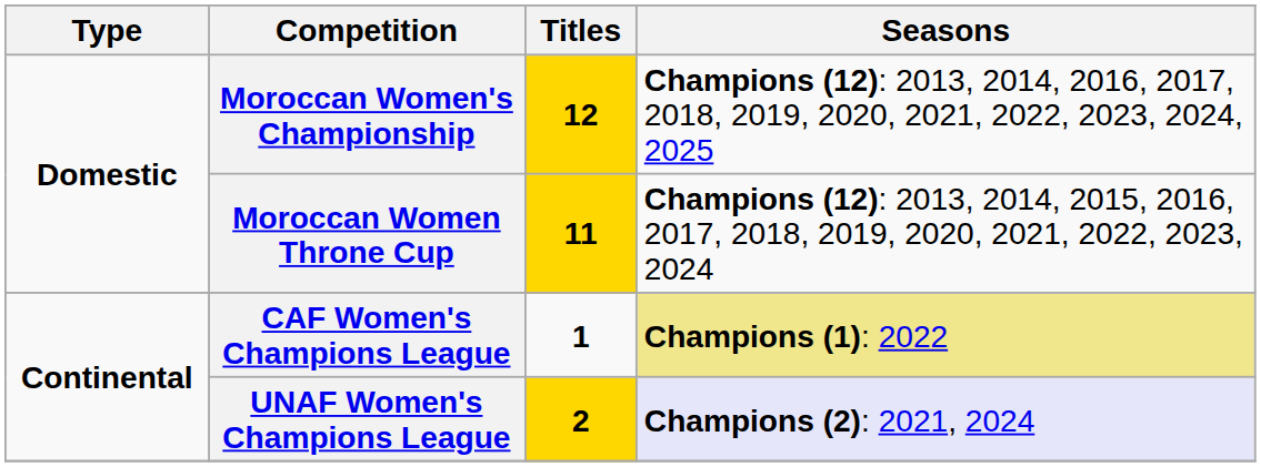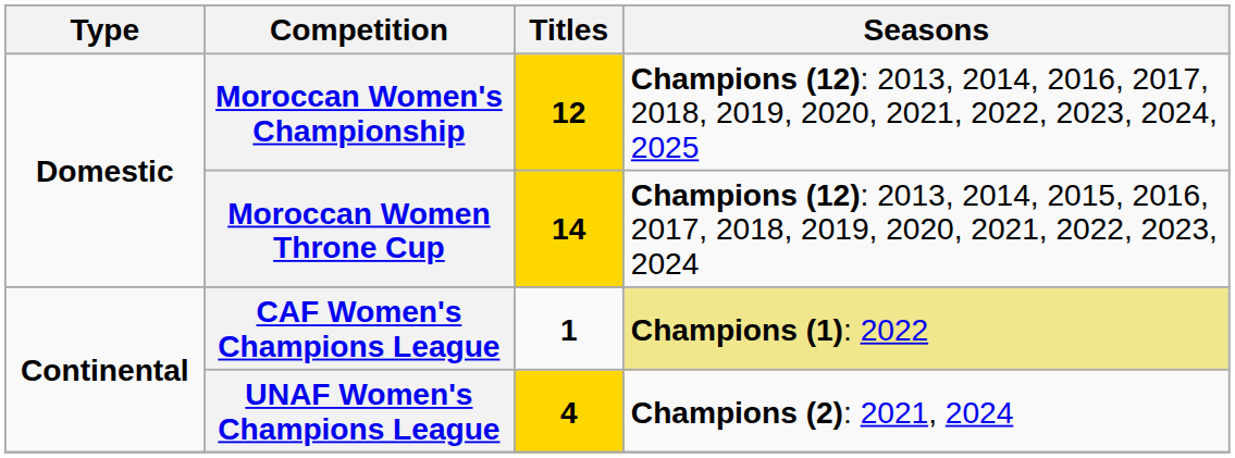Moroccan Women Throne Cup | Titles: 11 -> 14
UNAF Women's Champions League | Titles: 2 -> 4
UNAF Women's Champions League | Seasons: lavender background -> no background
